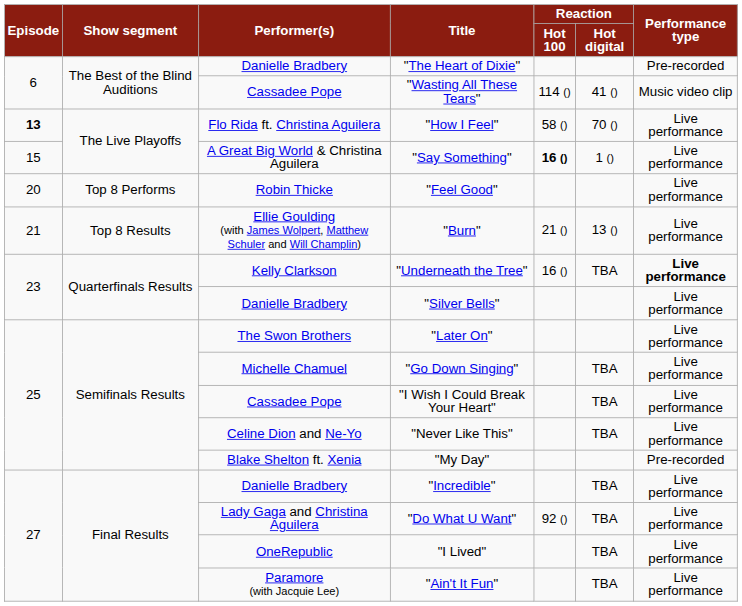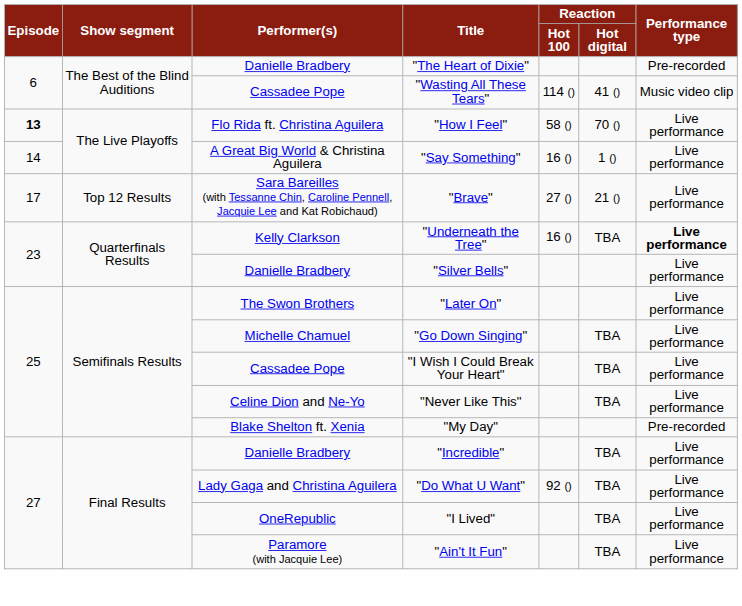"Say Something" | Episode: 15 -> 14
"Say Something" | Reaction / Hot 100: bold -> normal
+ row: 17 | Top 12 Results | Sara Bareilles (with Tessanne Chin, Caroline Pennell, Jacquie Lee and Kat Robichaud) | "Brave" | 27 () | 21 () | Live performance
- row: 20 | Top 8 Performs | Robin Thicke | "Feel Good" | Live performance
- row: 21 | Top 8 Results | Ellie Goulding (with James Wolpert, Matthew Schuler and Will Champlin) | "Burn" | 21 () | 13 () | Live performance
